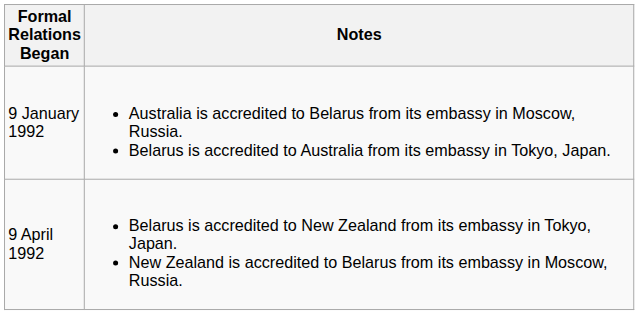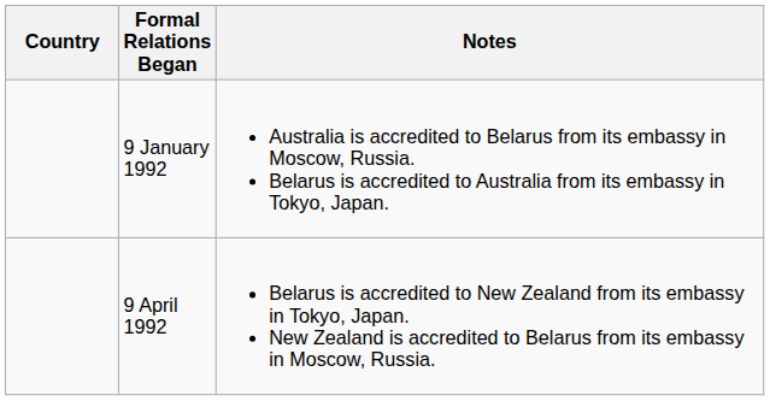+ column: Country
